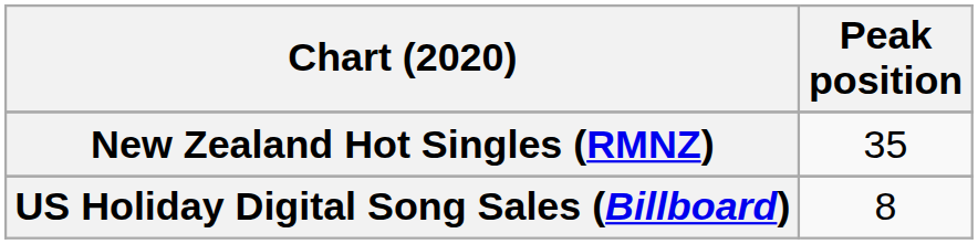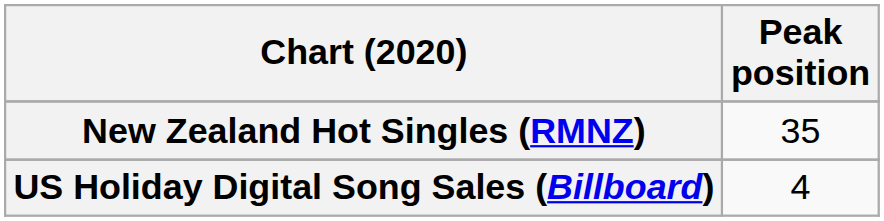US Holiday Digital Song Sales (Billboard) | Peak position: 8 -> 4
